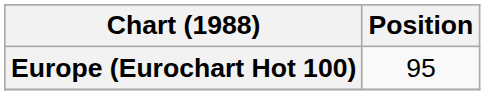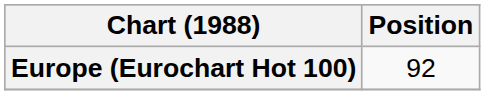Europe (Eurochart Hot 100) | Position: 95 -> 92
